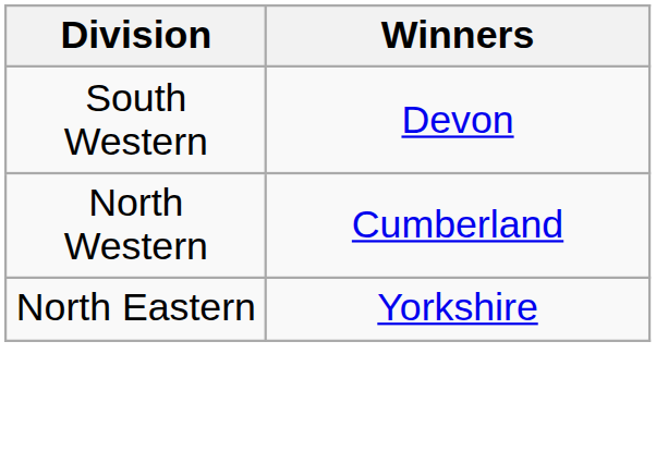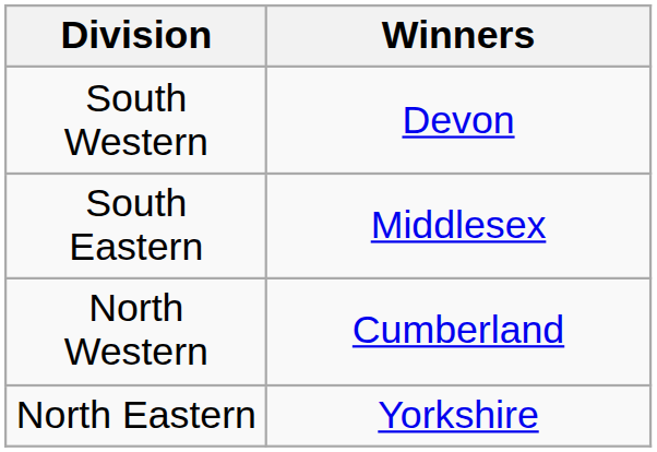+ row: South Eastern | Middlesex
